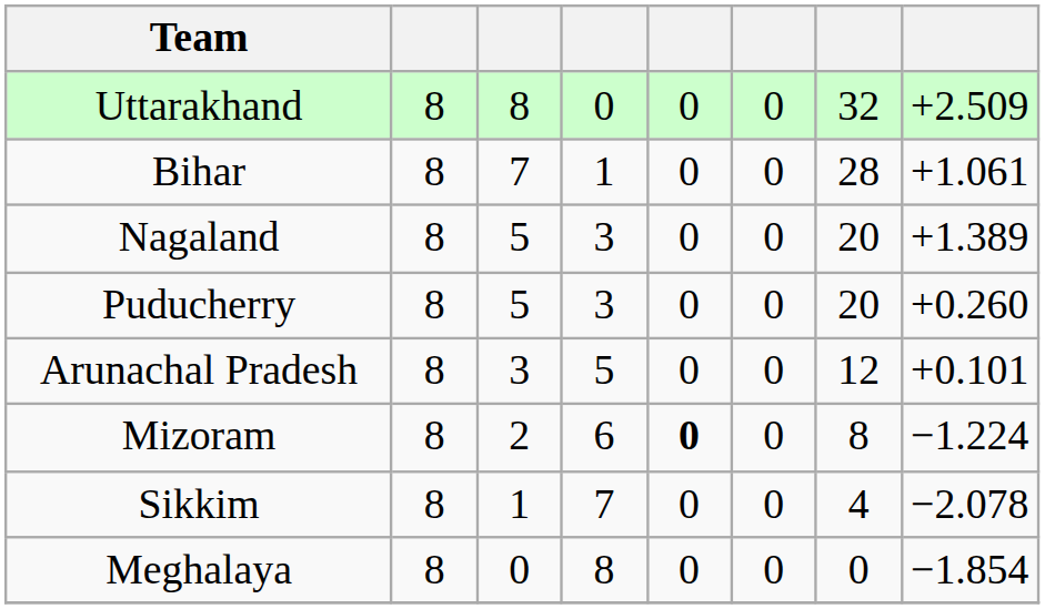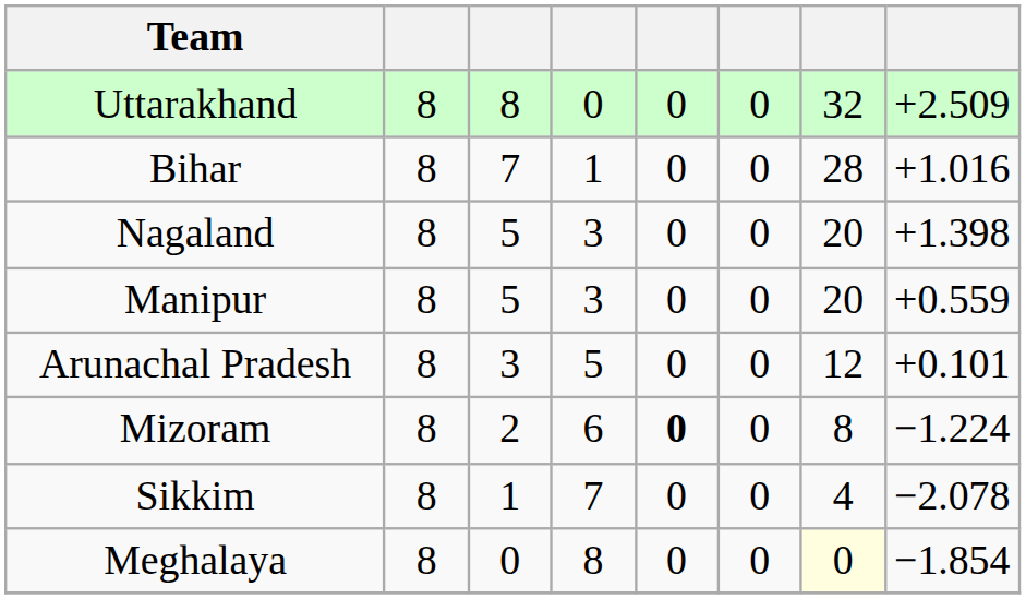Bihar | column 8: +1.061 -> +1.016
Nagaland | column 8: +1.389 -> +1.398
+ row: Manipur | 8 | 5 | 3 | 0 | 0 | 20 | +0.559
- row: Puducherry | 8 | 5 | 3 | 0 | 0 | 20 | +0.260
Meghalaya | column 7: no background -> lightyellow background
